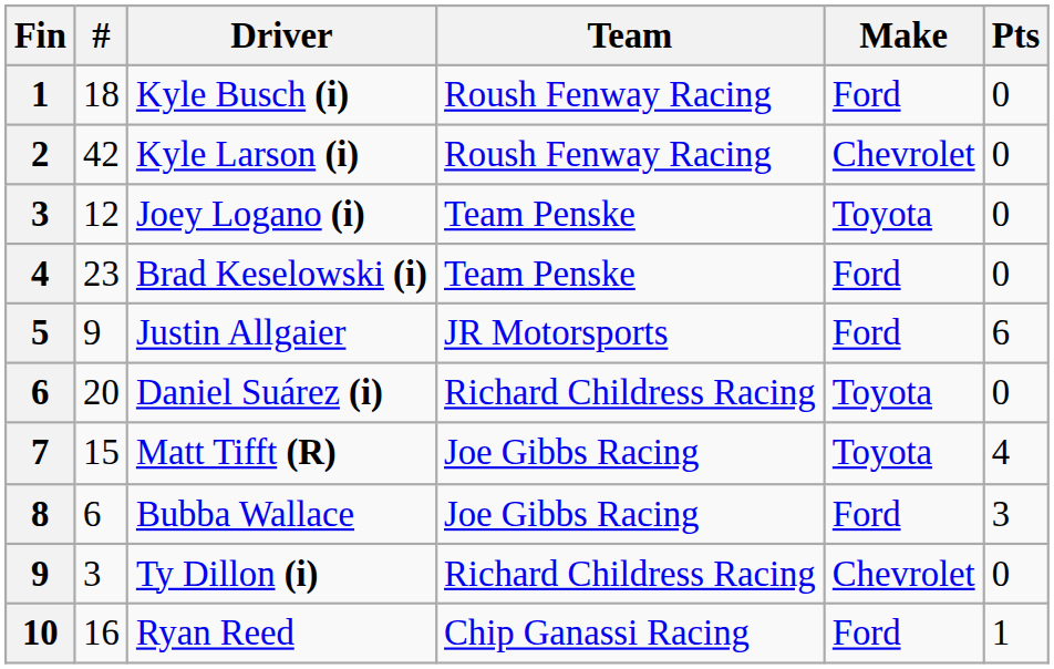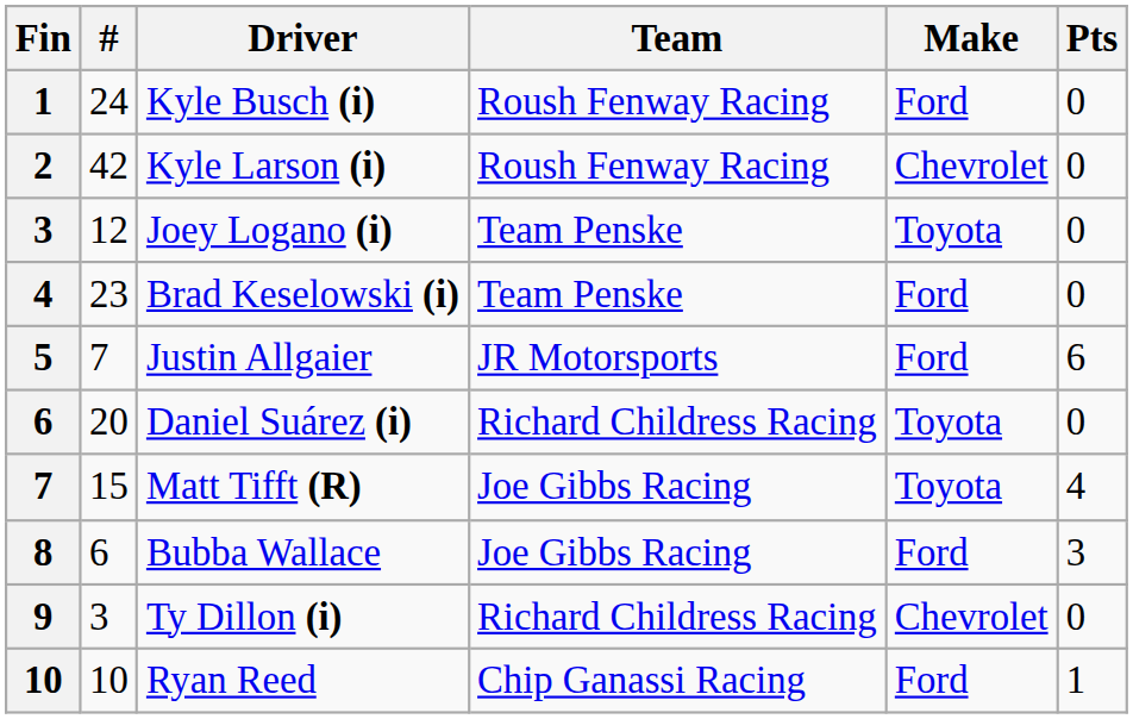Kyle Busch (i) | #: 18 -> 24
Justin Allgaier | #: 9 -> 7
Ryan Reed | #: 16 -> 10
